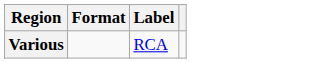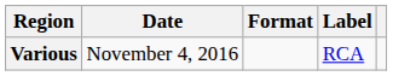+ column: Date | November 4, 2016
